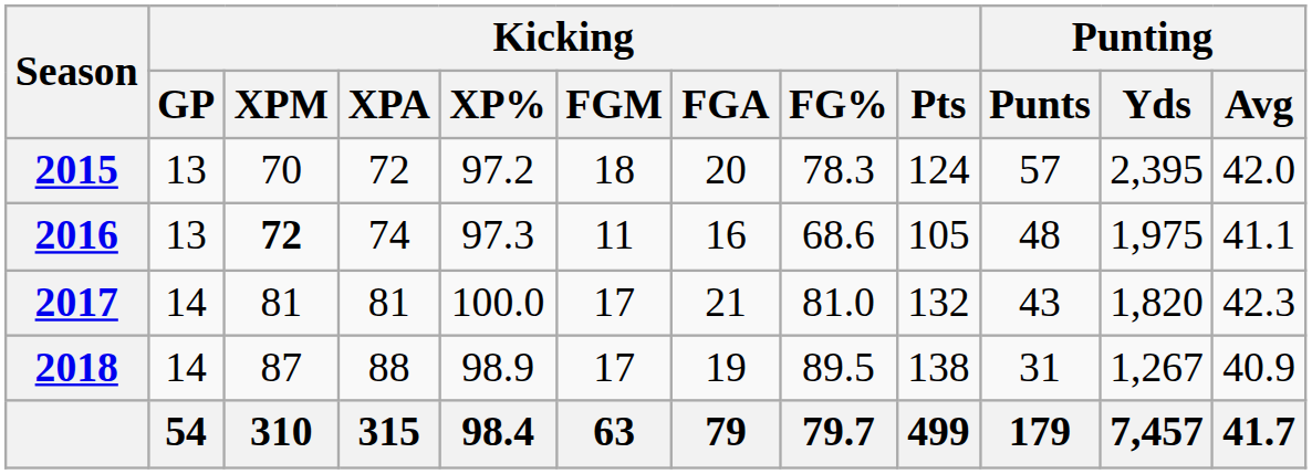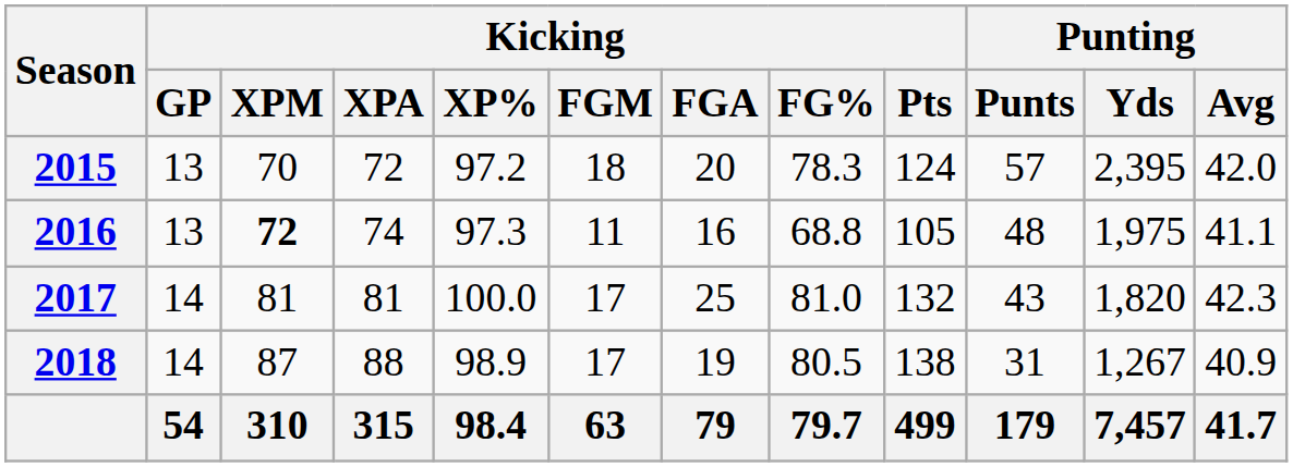2016 | Kicking / FG%: 68.6 -> 68.8
2017 | Kicking / FGA: 21 -> 25
2018 | Kicking / FG%: 89.5 -> 80.5
